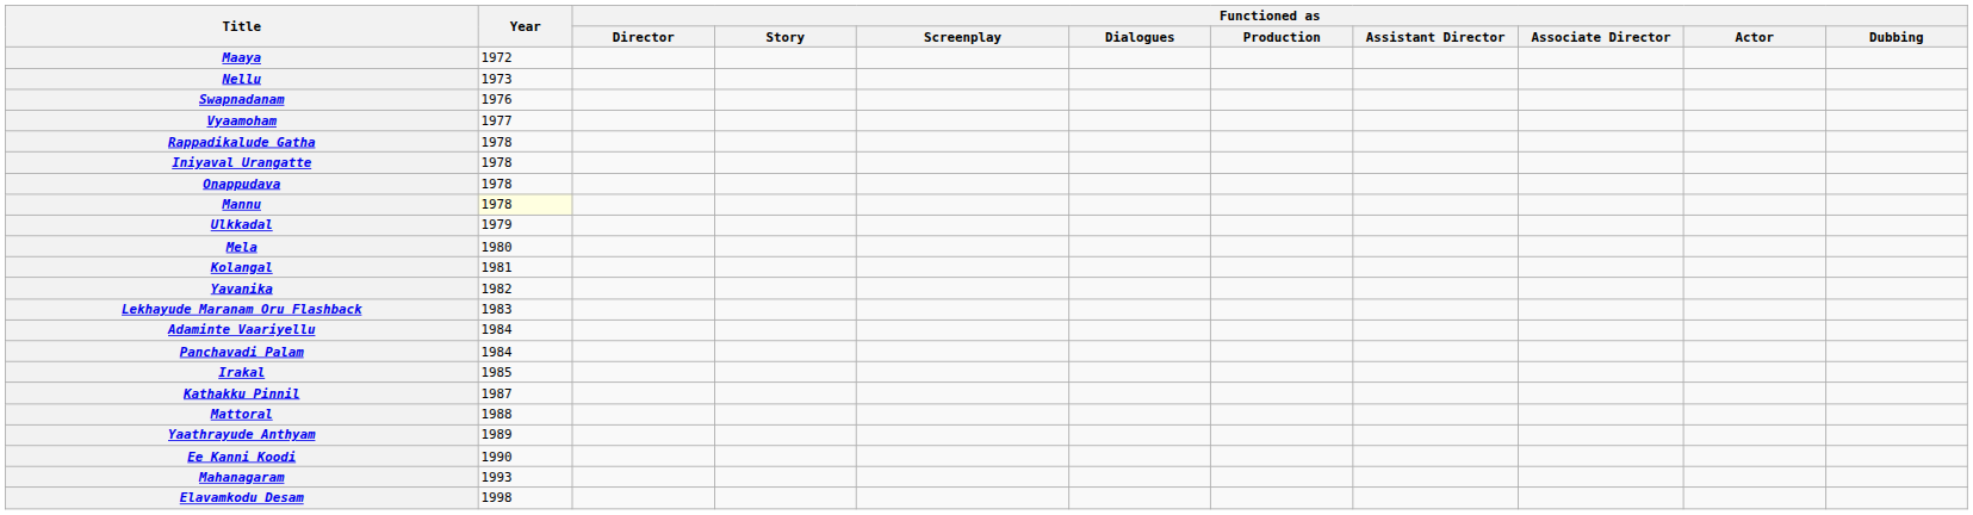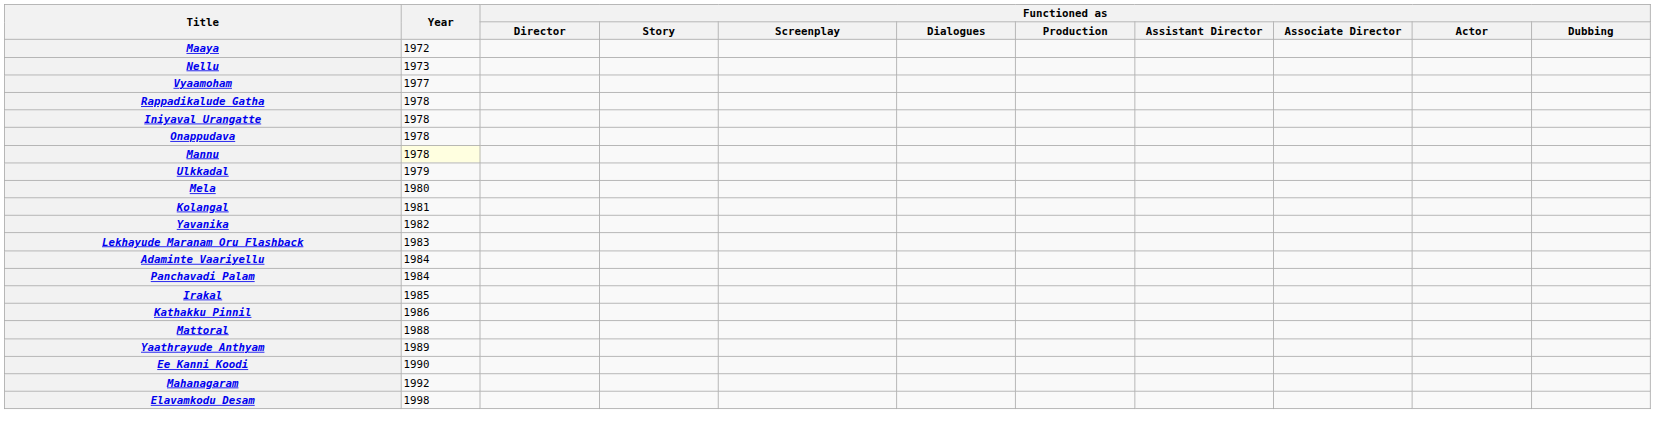- row: Swapnadanam | 1976
Kathakku Pinnil | Year: 1987 -> 1986
Mahanagaram | Year: 1993 -> 1992
